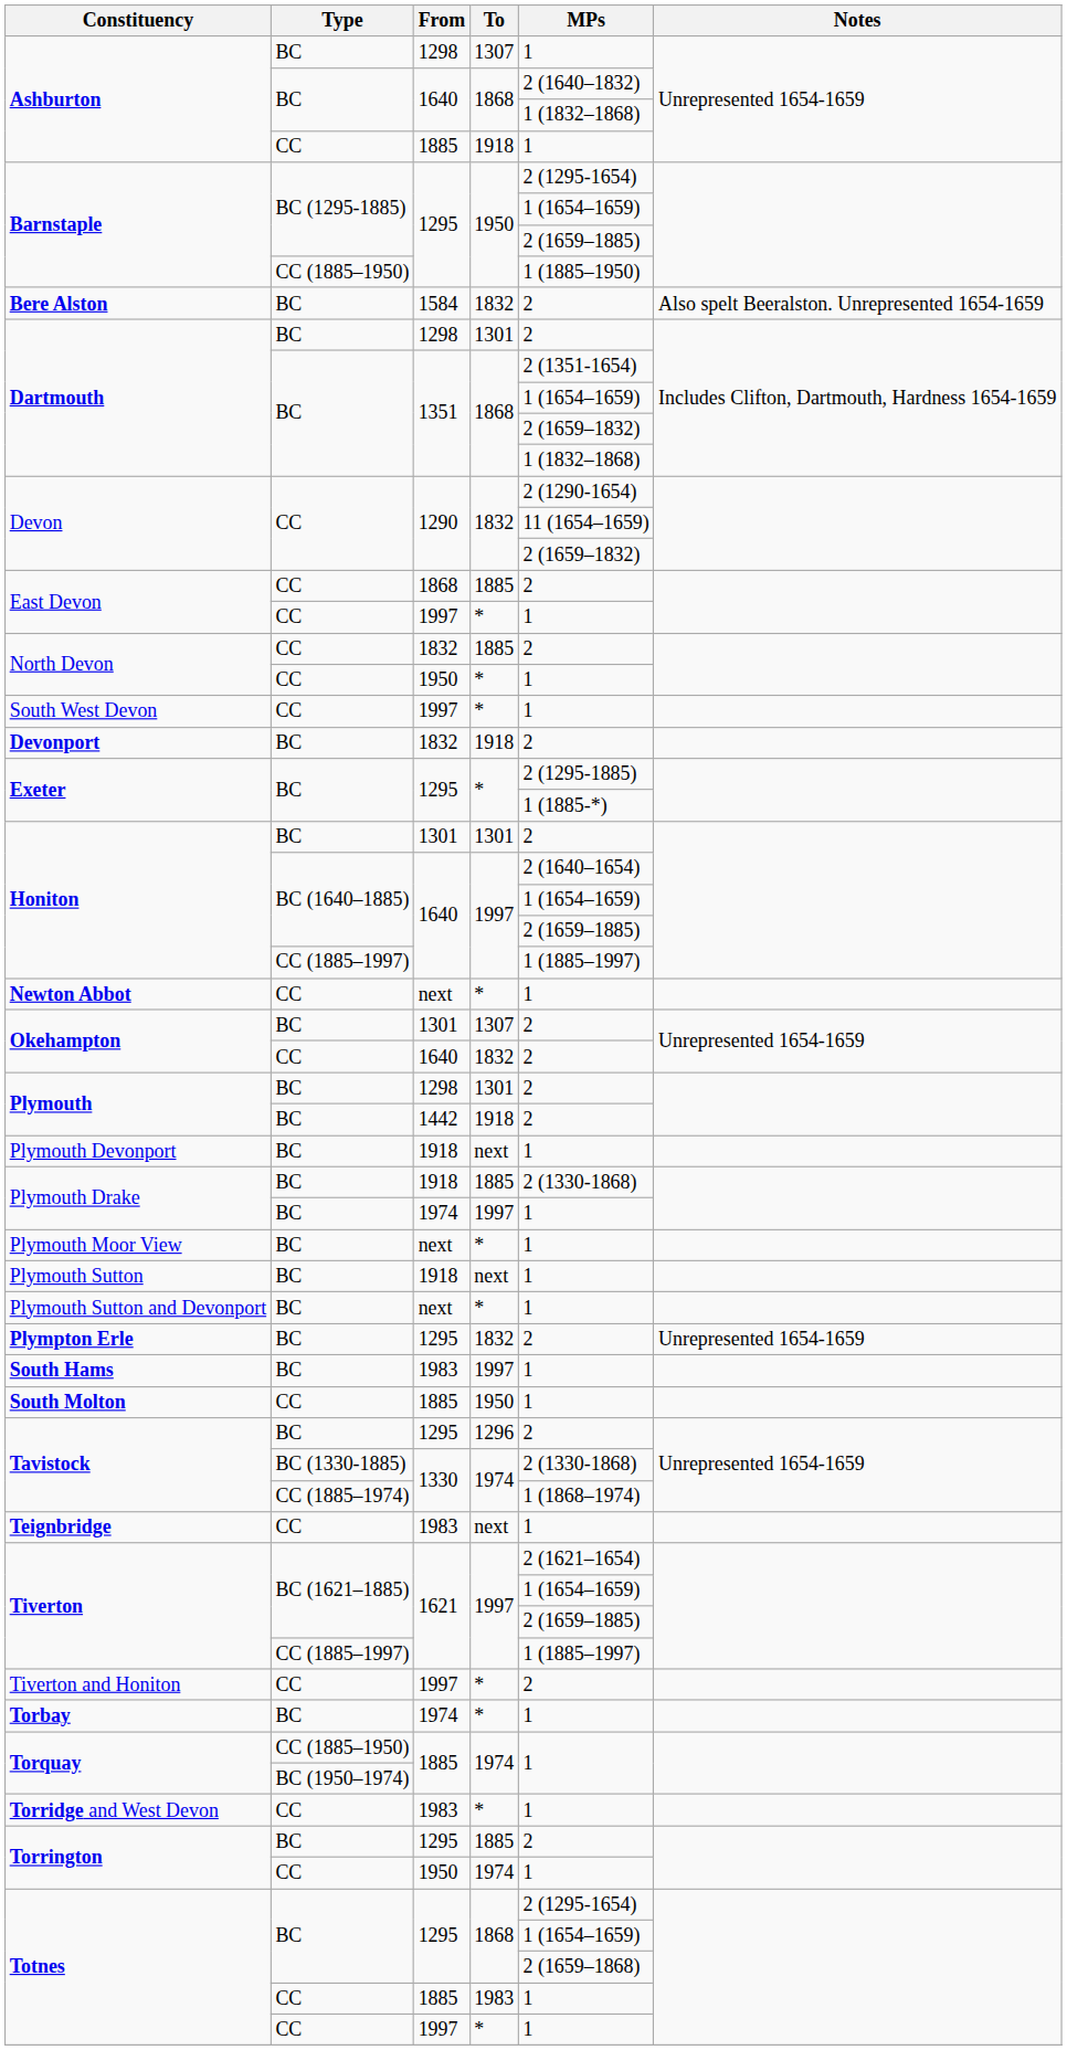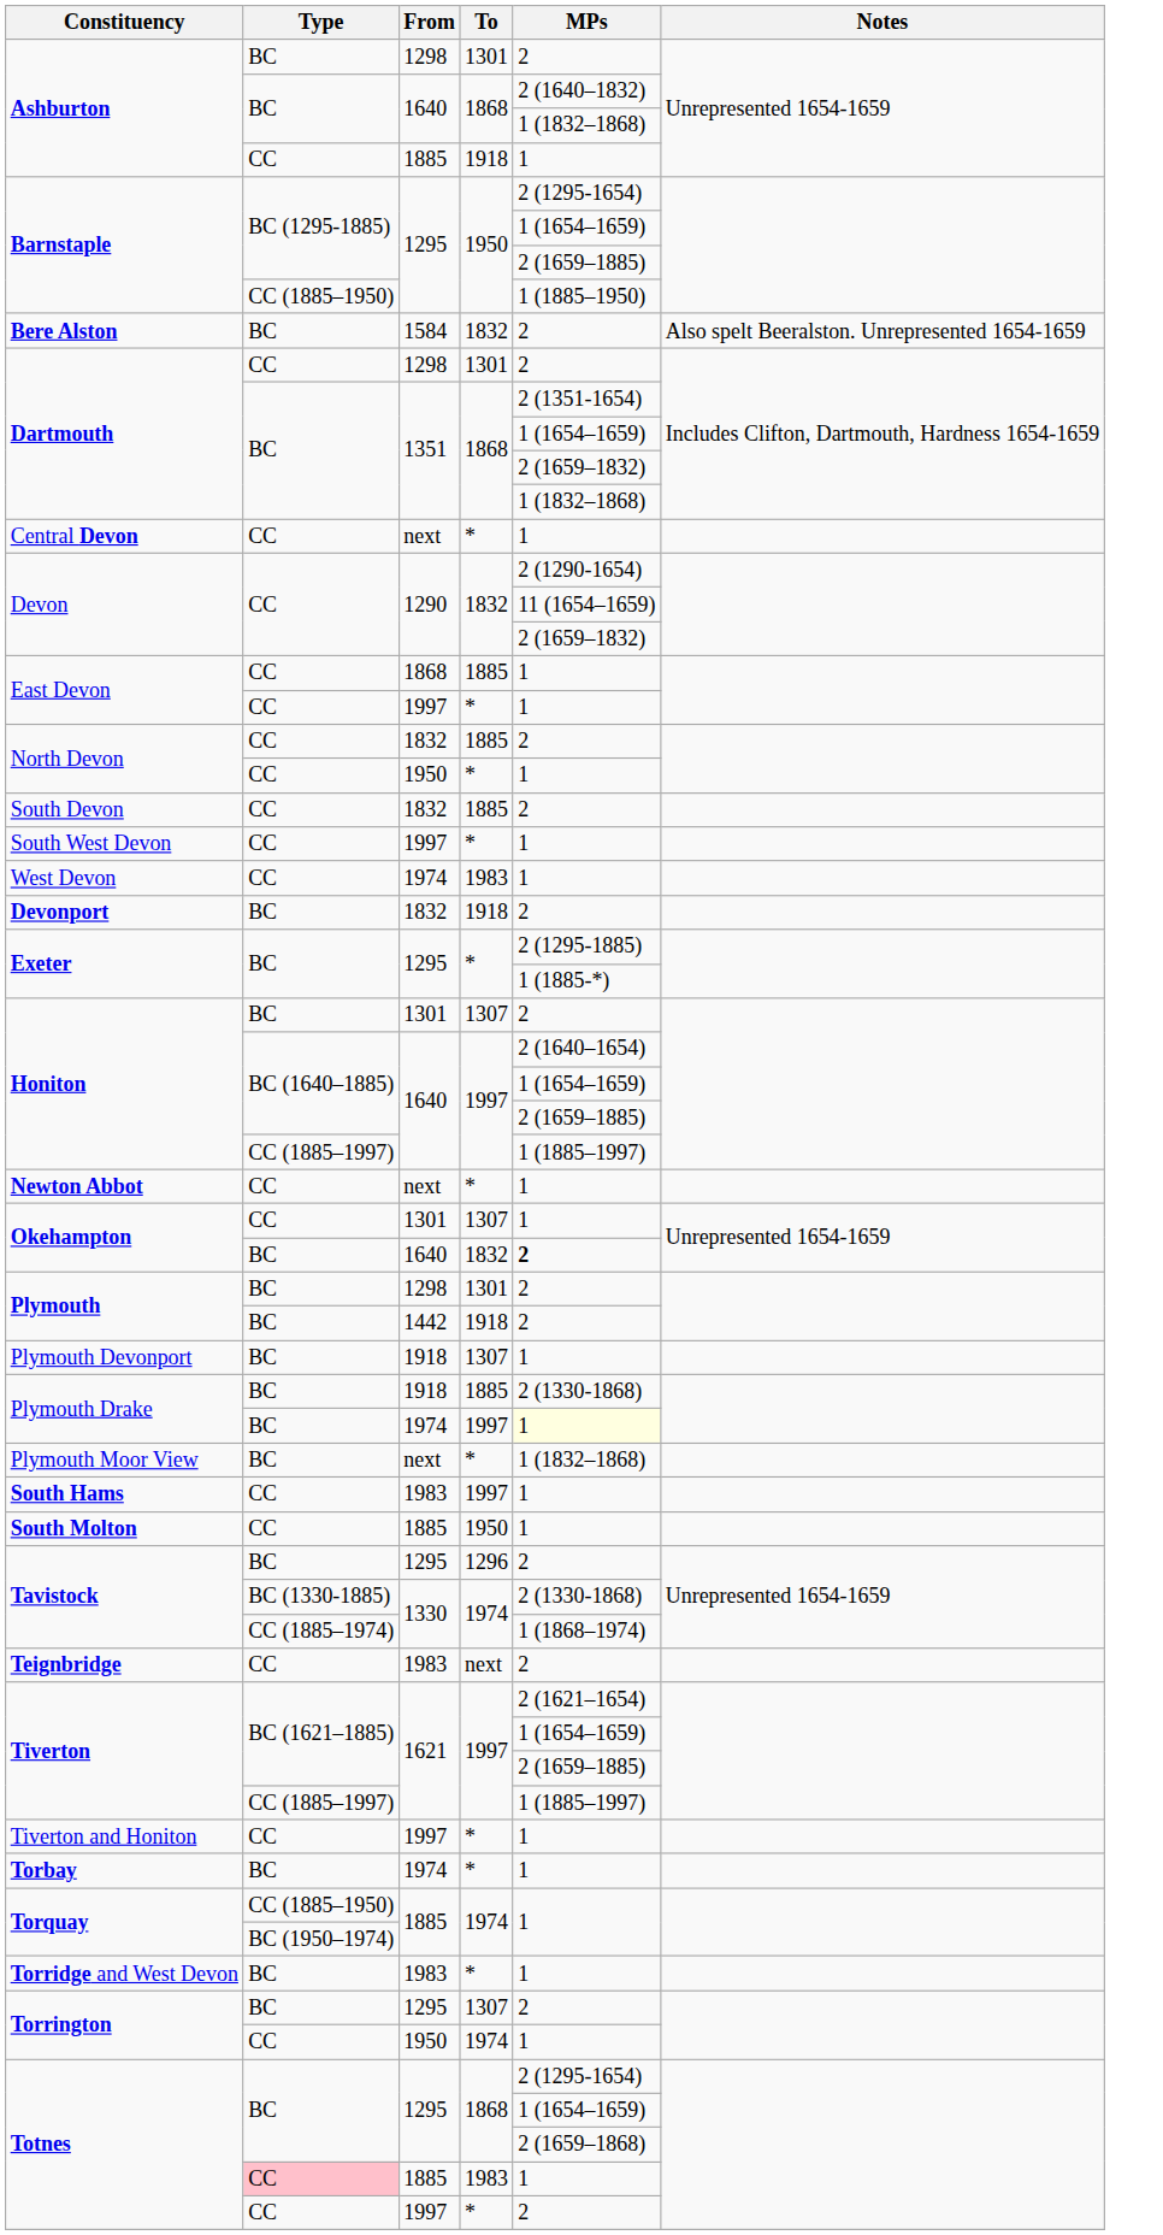Ashburton / 1298 | To: 1307 -> 1301
Ashburton / 1298 | MPs: 1 -> 2
Dartmouth / 1298 | Type: BC -> CC
+ row: Central Devon | CC | next | * | 1
East Devon / 1868 | MPs: 2 -> 1
+ row: South Devon | CC | 1832 | 1885 | 2
+ row: West Devon | CC | 1974 | 1983 | 1
Honiton / 1301 | To: 1301 -> 1307
Okehampton / 1301 | Type: BC -> CC
Okehampton / 1301 | MPs: 2 -> 1
Okehampton / 1640 | Type: CC -> BC
Okehampton / 1640 | MPs: normal -> bold
Plymouth Devonport | To: next -> 1307
Plymouth Drake / 1974 | MPs: no background -> lightyellow background
Plymouth Moor View | MPs: 1 -> 1 (1832–1868)
- row: Plymouth Sutton | BC | 1918 | next | 1
- row: Plymouth Sutton and Devonport | BC | next | * | 1
- row: Plympton Erle | BC | 1295 | 1832 | 2 | Unrepresented 1654-1659
South Hams | Type: BC -> CC
Teignbridge | MPs: 1 -> 2
Tiverton and Honiton | MPs: 2 -> 1
Torridge and West Devon | Type: CC -> BC
Torrington / 1295 | To: 1885 -> 1307
Totnes / 1885 | Type: no background -> pink background
Totnes / 1997 | MPs: 1 -> 2
